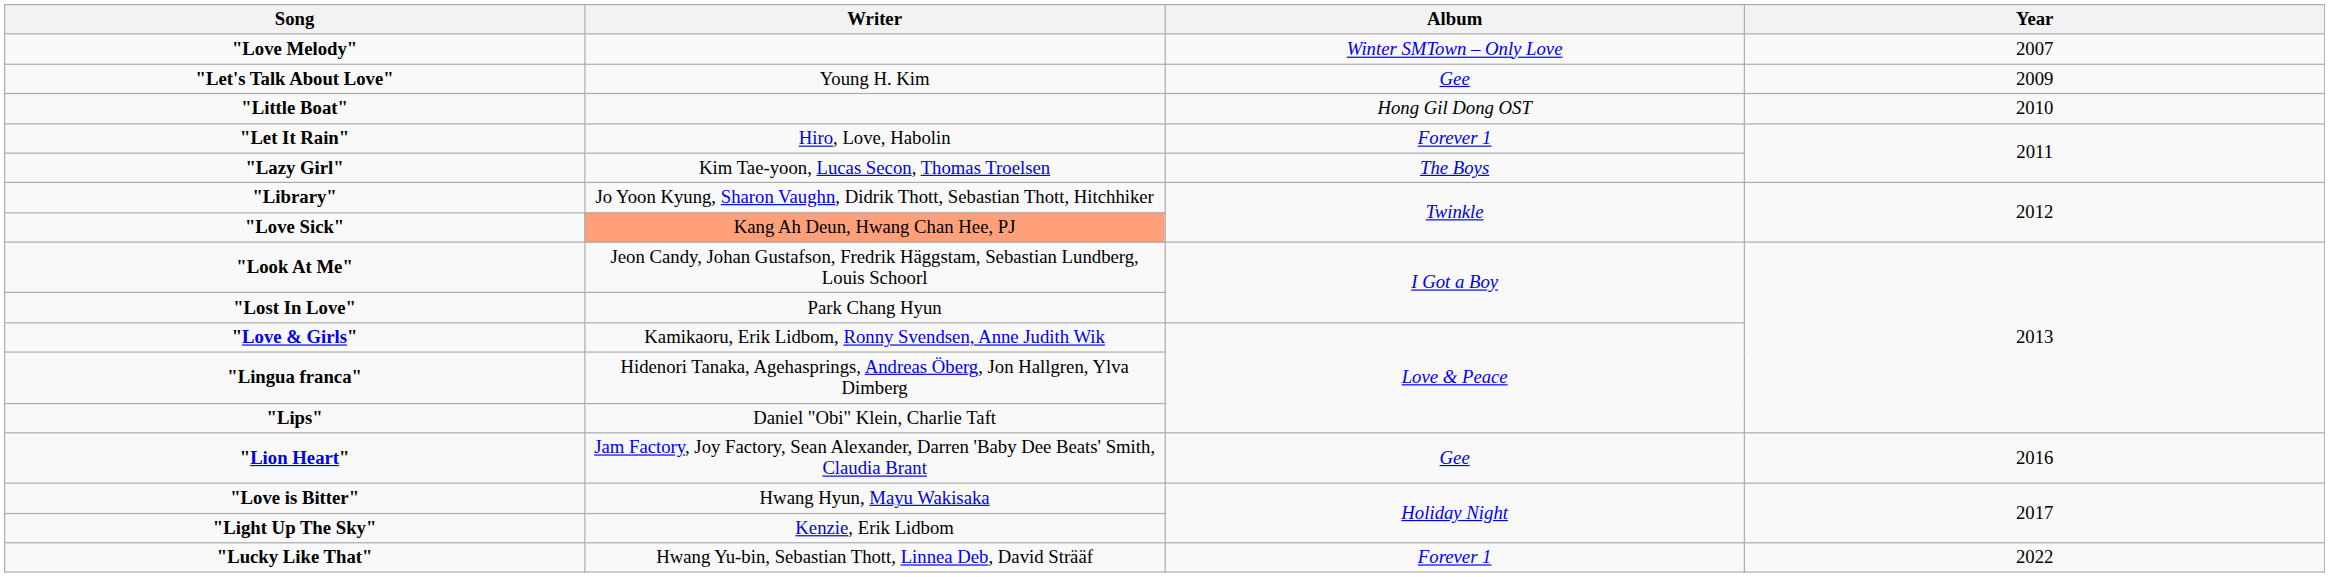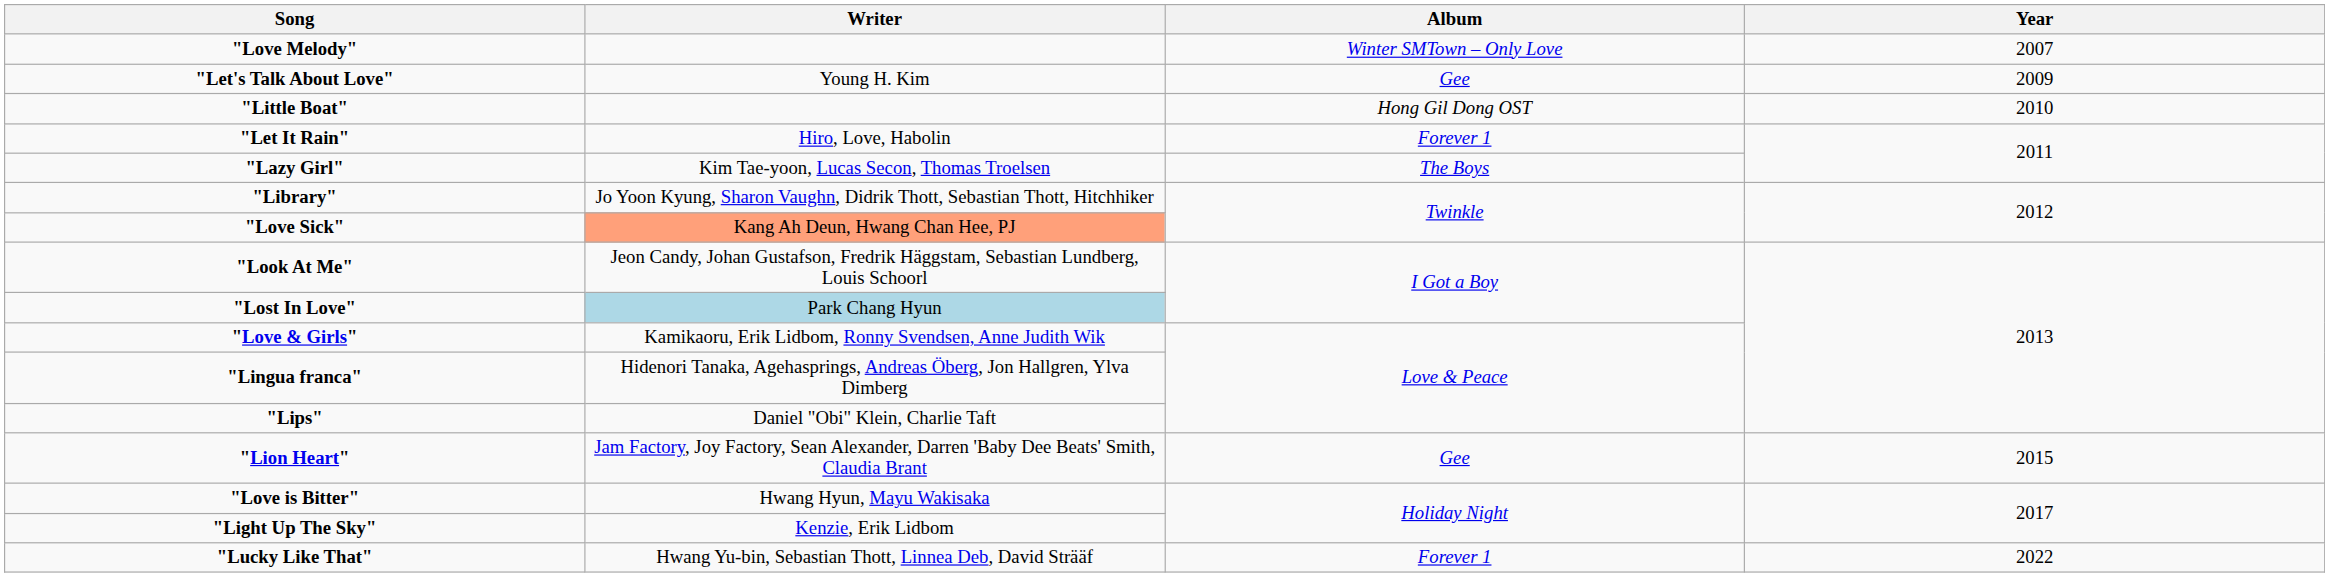"Lost In Love" | Writer: no background -> lightblue background
"Lion Heart" | Year: 2016 -> 2015
